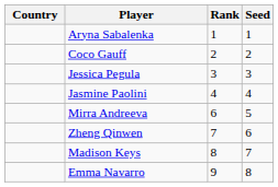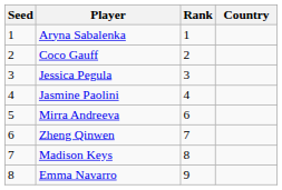columns swapped: Country <-> Seed
